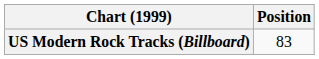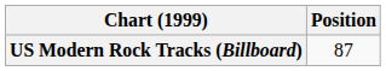US Modern Rock Tracks (Billboard) | Position: 83 -> 87
